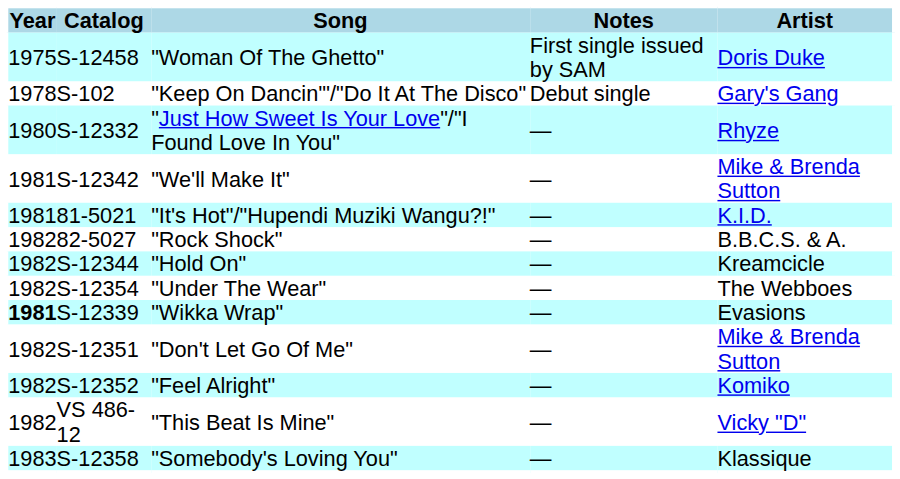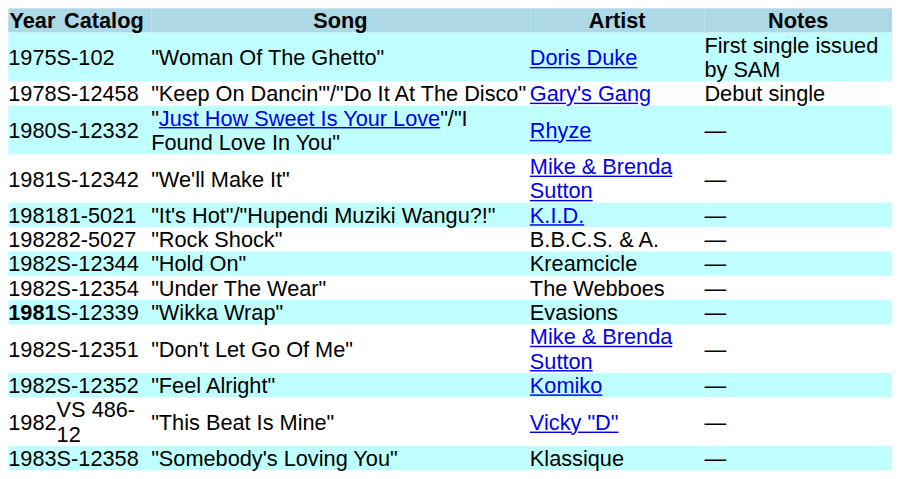columns swapped: Artist <-> Notes
"Woman Of The Ghetto" | Catalog: S-12458 -> S-102
"Keep On Dancin'"/"Do It At The Disco" | Catalog: S-102 -> S-12458
